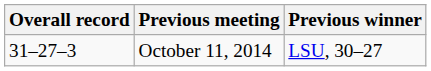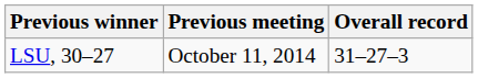columns swapped: Overall record <-> Previous winner
